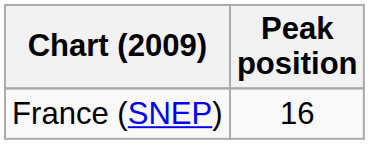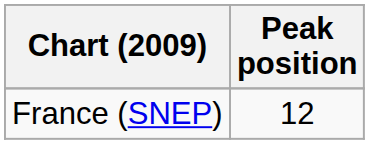France (SNEP) | Peak position: 16 -> 12
